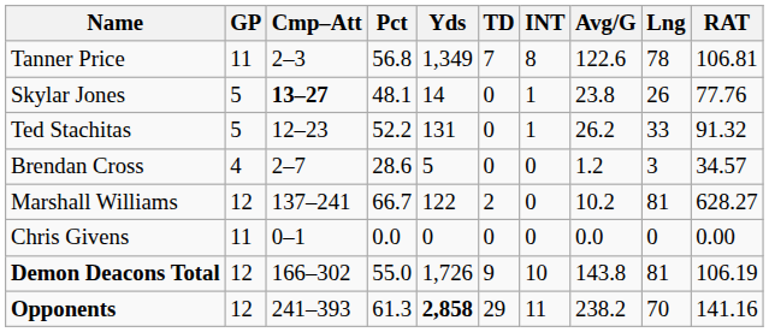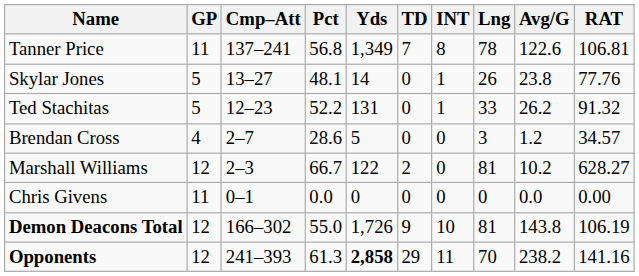columns swapped: Lng <-> Avg/G
Tanner Price | Cmp–Att: 2–3 -> 137–241
Skylar Jones | Cmp–Att: bold -> normal
Marshall Williams | Cmp–Att: 137–241 -> 2–3
